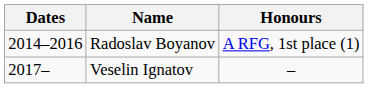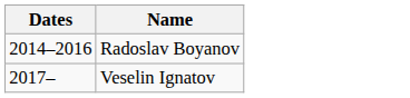- column: Honours | A RFG, 1st place (1) | –
